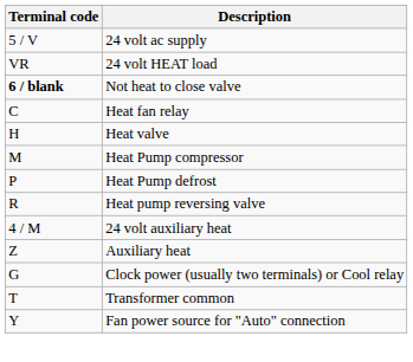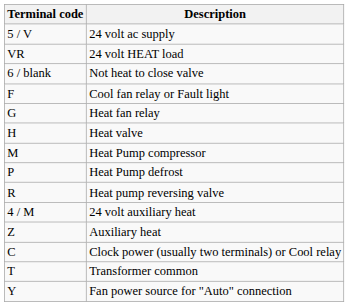Not heat to close valve | Terminal code: bold -> normal
+ row: F | Cool fan relay or Fault light
Heat fan relay | Terminal code: C -> G
Clock power (usually two terminals) or Cool relay | Terminal code: G -> C
